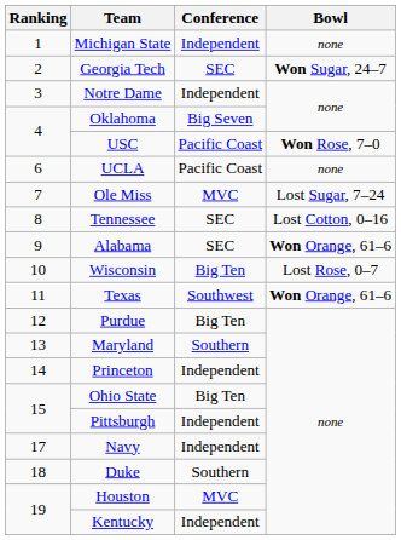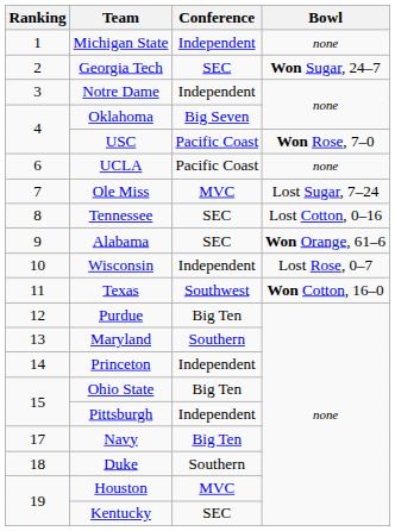Wisconsin | Conference: Big Ten -> Independent
Texas | Bowl: Won Orange, 61–6 -> Won Cotton, 16–0
Navy | Conference: Independent -> Big Ten
Kentucky | Conference: Independent -> SEC
